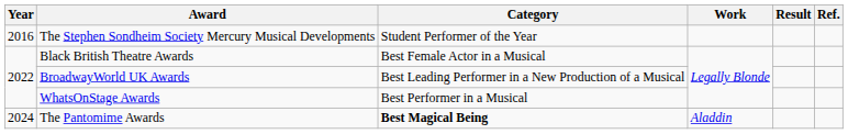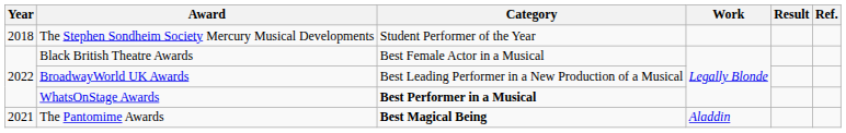The Stephen Sondheim Society Mercury Musical Developments | Year: 2016 -> 2018
WhatsOnStage Awards | Category: normal -> bold
The Pantomime Awards | Year: 2024 -> 2021
